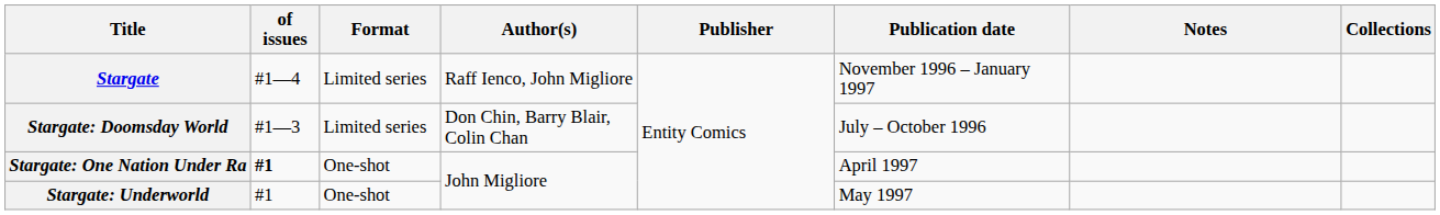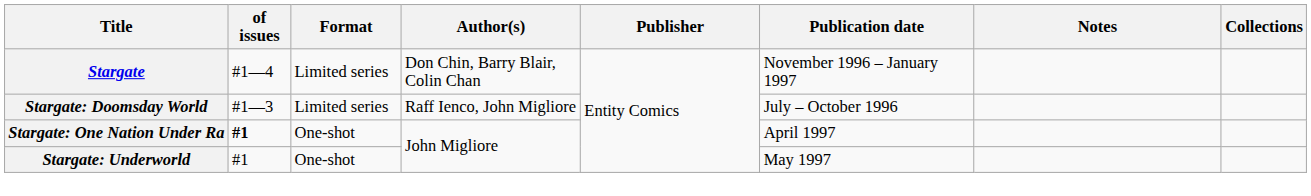Stargate | Author(s): Raff Ienco, John Migliore -> Don Chin, Barry Blair, Colin Chan
Stargate: Doomsday World | Author(s): Don Chin, Barry Blair, Colin Chan -> Raff Ienco, John Migliore
